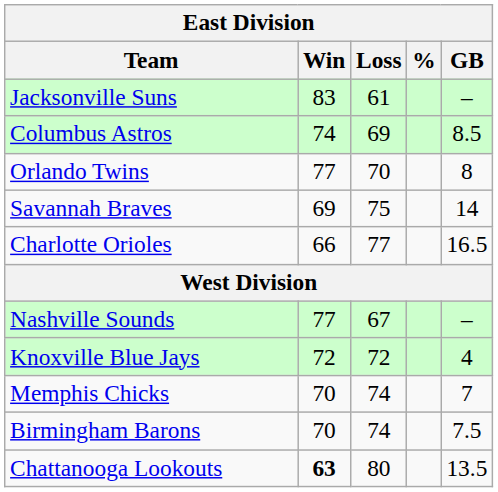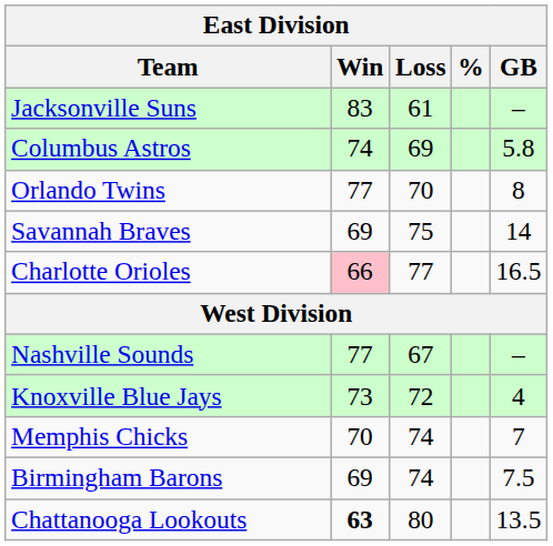Columbus Astros | GB: 8.5 -> 5.8
Charlotte Orioles | Win: no background -> pink background
Knoxville Blue Jays | Win: 72 -> 73
Birmingham Barons | Win: 70 -> 69
